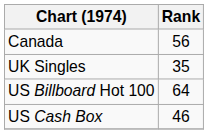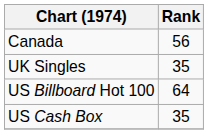US Cash Box | Rank: 46 -> 35
